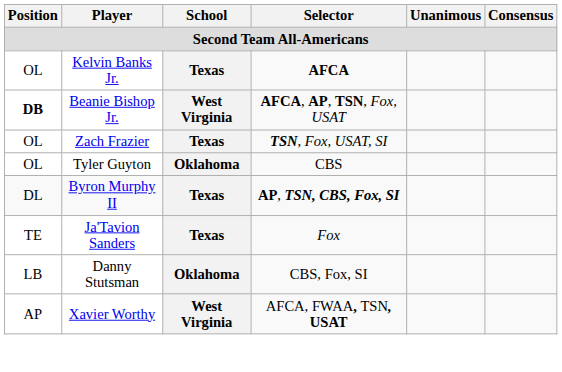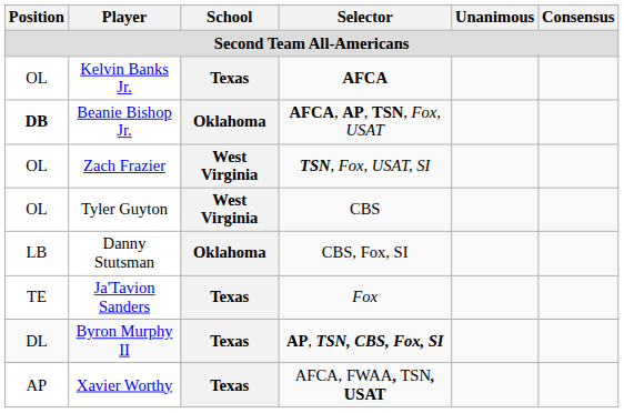Beanie Bishop Jr. | School: West Virginia -> Oklahoma
Zach Frazier | School: Texas -> West Virginia
Tyler Guyton | School: Oklahoma -> West Virginia
rows swapped: Byron Murphy II <-> Danny Stutsman
Xavier Worthy | School: West Virginia -> Texas
